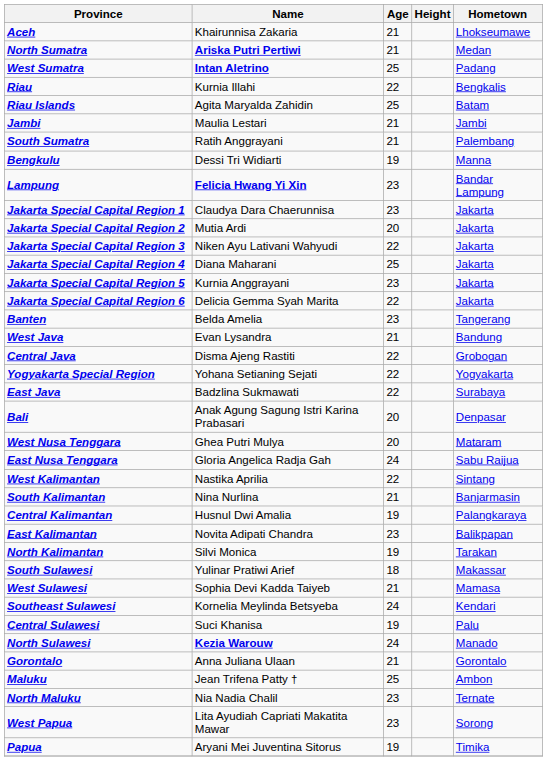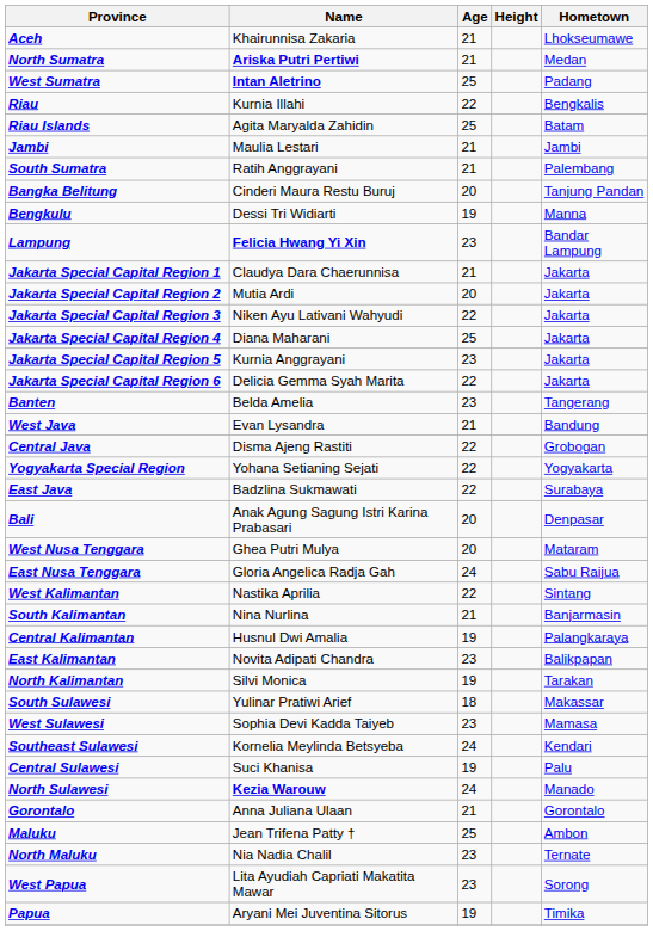+ row: Bangka Belitung | Cinderi Maura Restu Buruj | 20 | Tanjung Pandan
Jakarta Special Capital Region 1 | Age: 23 -> 21
West Sulawesi | Age: 21 -> 23
